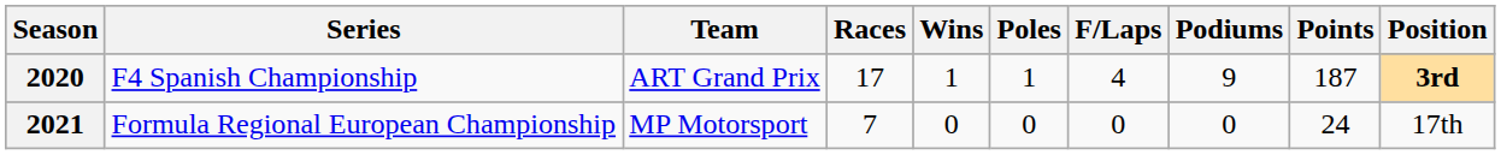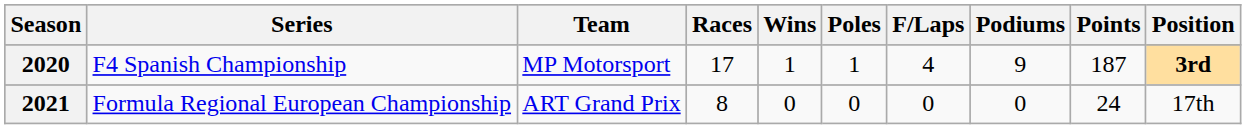2020 | Team: ART Grand Prix -> MP Motorsport
2021 | Team: MP Motorsport -> ART Grand Prix
2021 | Races: 7 -> 8
